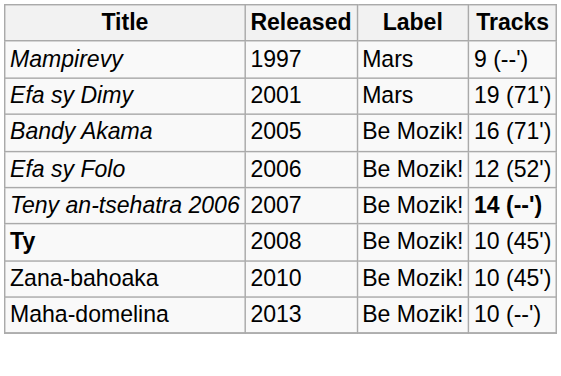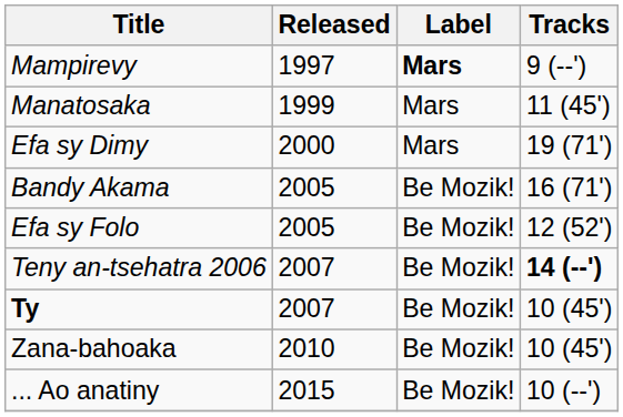Mampirevy | Label: normal -> bold
+ row: Manatosaka | 1999 | Mars | 11 (45')
Efa sy Dimy | Released: 2001 -> 2000
Efa sy Folo | Released: 2006 -> 2005
Ty | Released: 2008 -> 2007
- row: Maha-domelina | 2013 | Be Mozik! | 10 (--')
+ row: ... Ao anatiny | 2015 | Be Mozik! | 10 (--')
